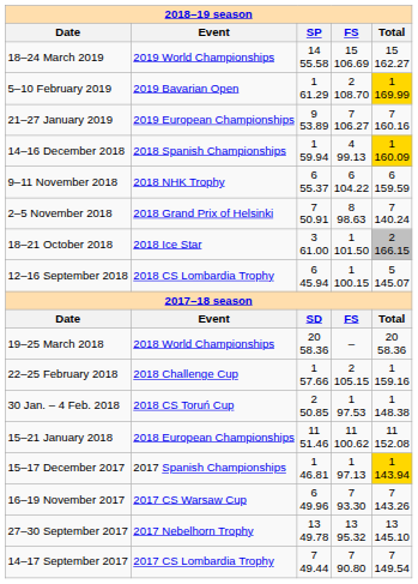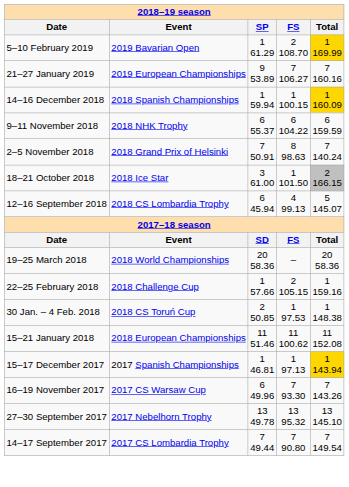- row: 18–24 March 2019 | 2019 World Championships | 14 55.58 | 15 106.69 | 15 162.27
14–16 December 2018 | FS: 4 99.13 -> 1 100.15
12–16 September 2018 | FS: 1 100.15 -> 4 99.13
